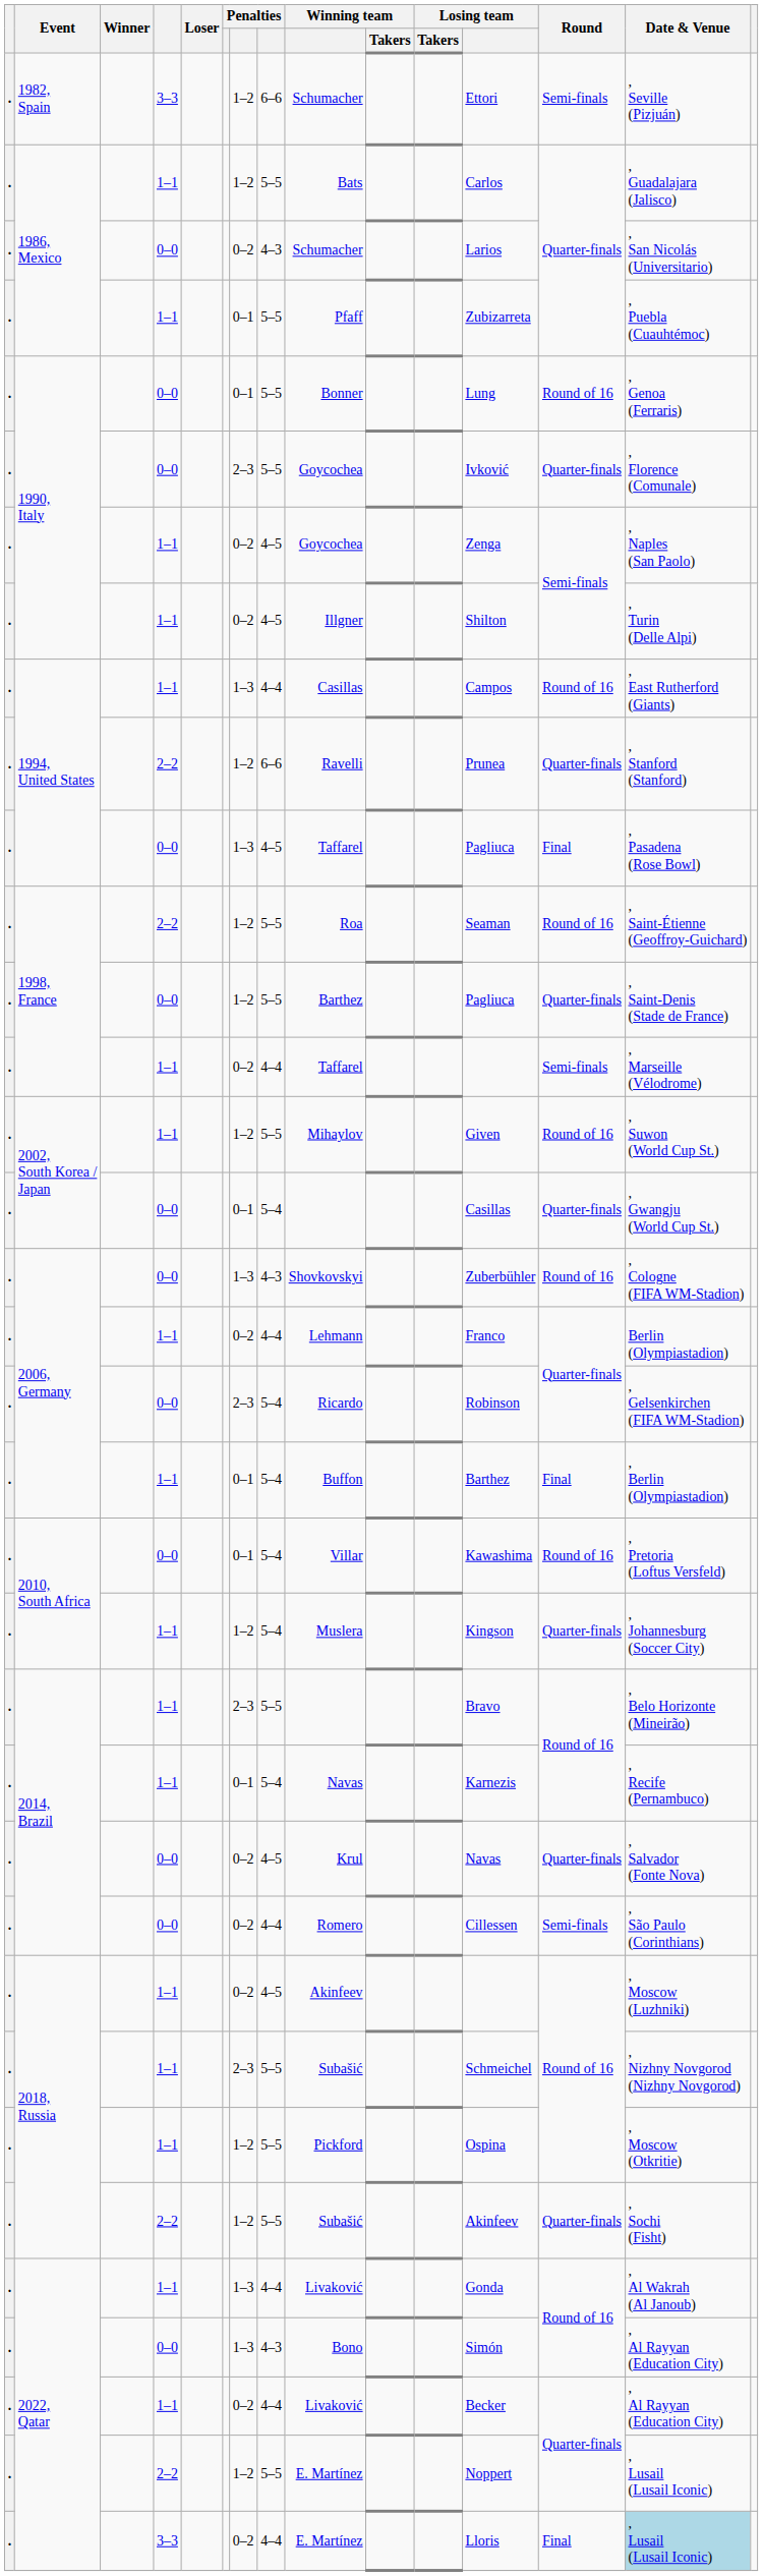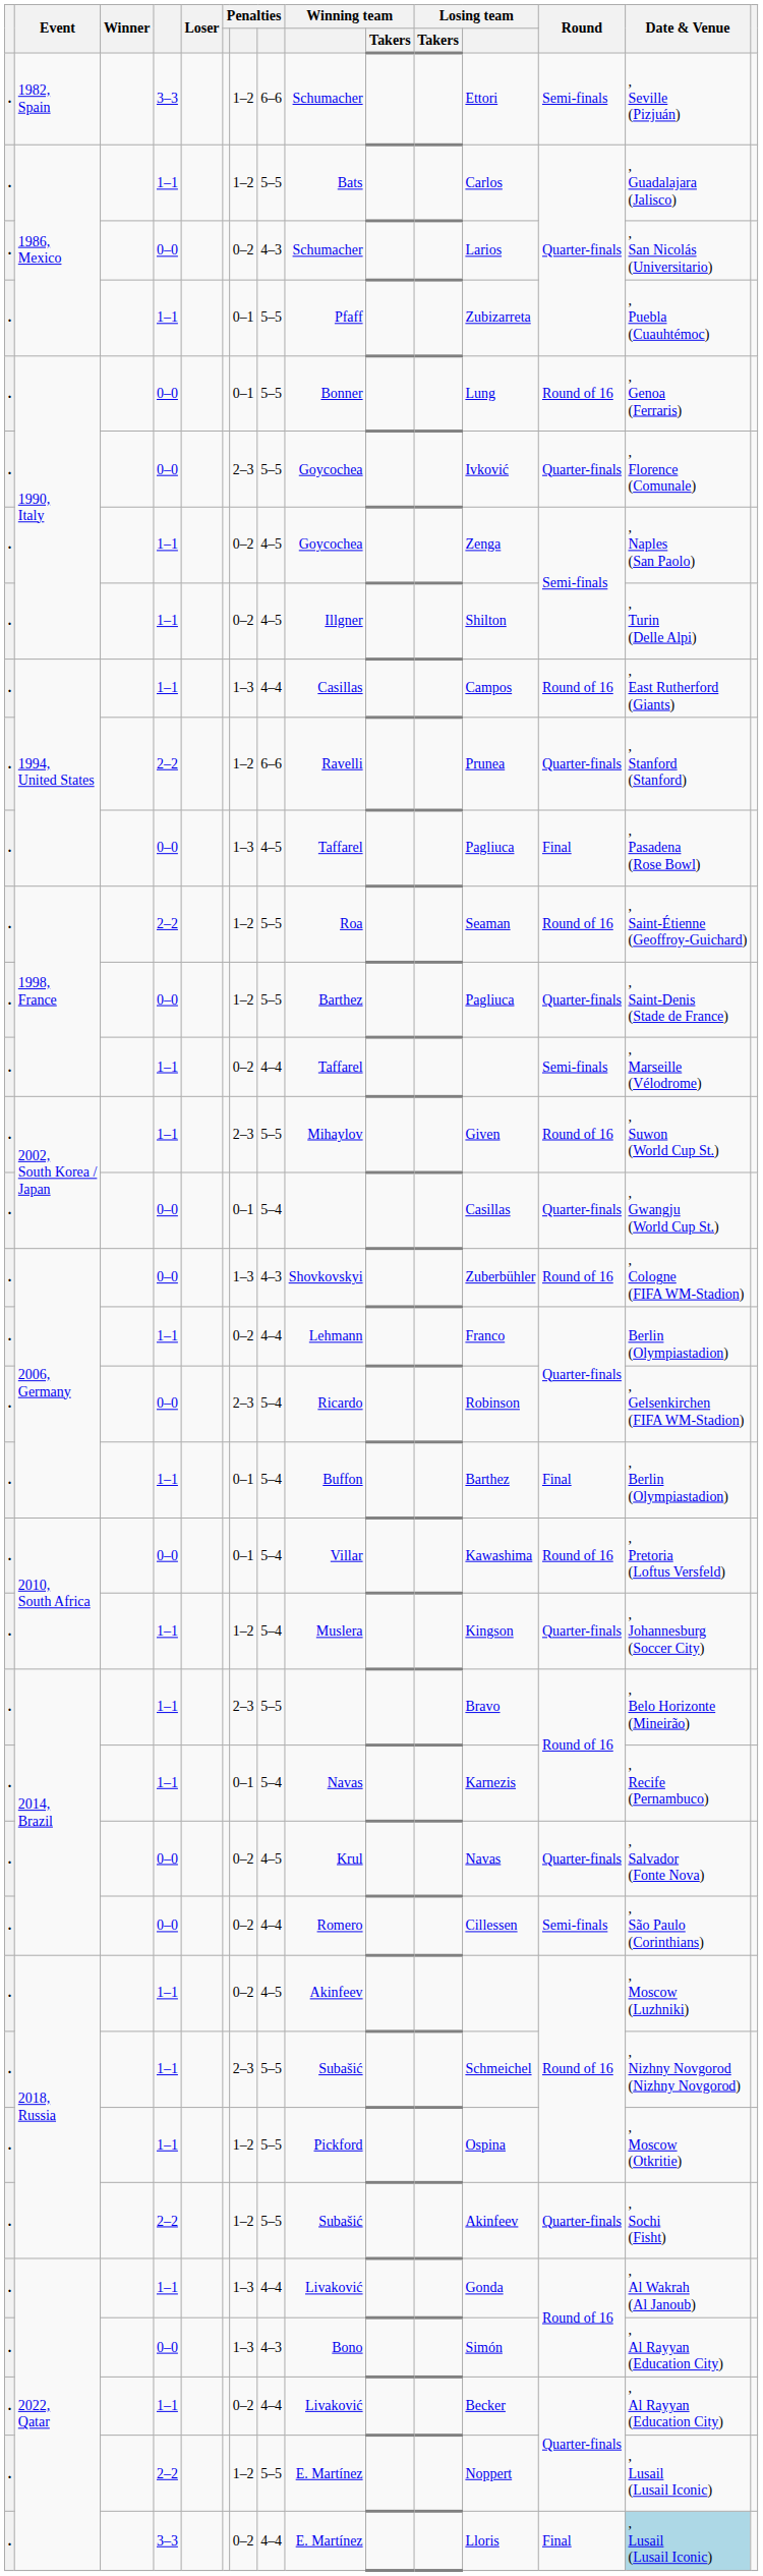2002, South Korea / Japan / 1–1 | column 7: 1–2 -> 2–3
